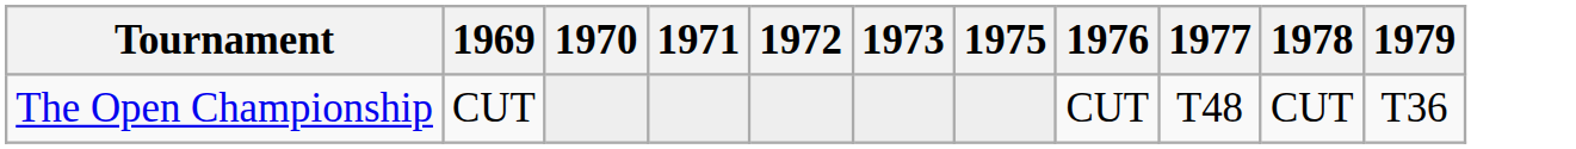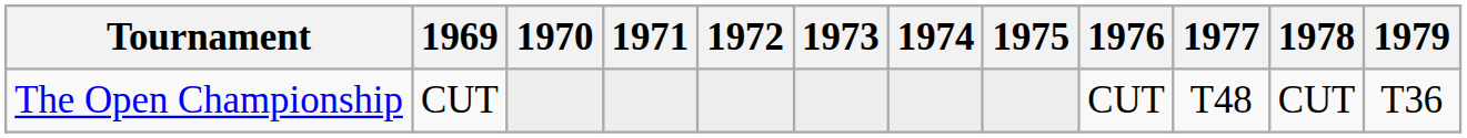+ column: 1974
